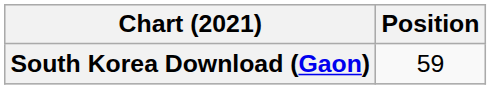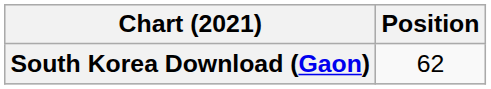South Korea Download (Gaon) | Position: 59 -> 62
